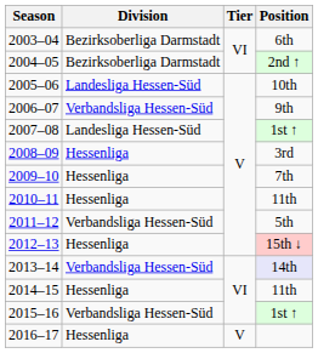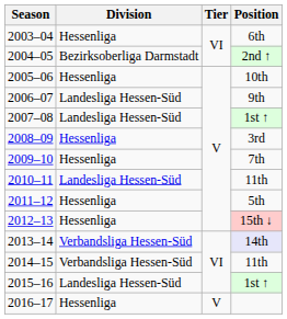2003–04 | Division: Bezirksoberliga Darmstadt -> Hessenliga
2005–06 | Division: Landesliga Hessen-Süd -> Hessenliga
2006–07 | Division: Verbandsliga Hessen-Süd -> Landesliga Hessen-Süd
2010–11 | Division: Hessenliga -> Landesliga Hessen-Süd
2011–12 | Division: Verbandsliga Hessen-Süd -> Hessenliga
2014–15 | Division: Hessenliga -> Verbandsliga Hessen-Süd
2015–16 | Division: Verbandsliga Hessen-Süd -> Landesliga Hessen-Süd
